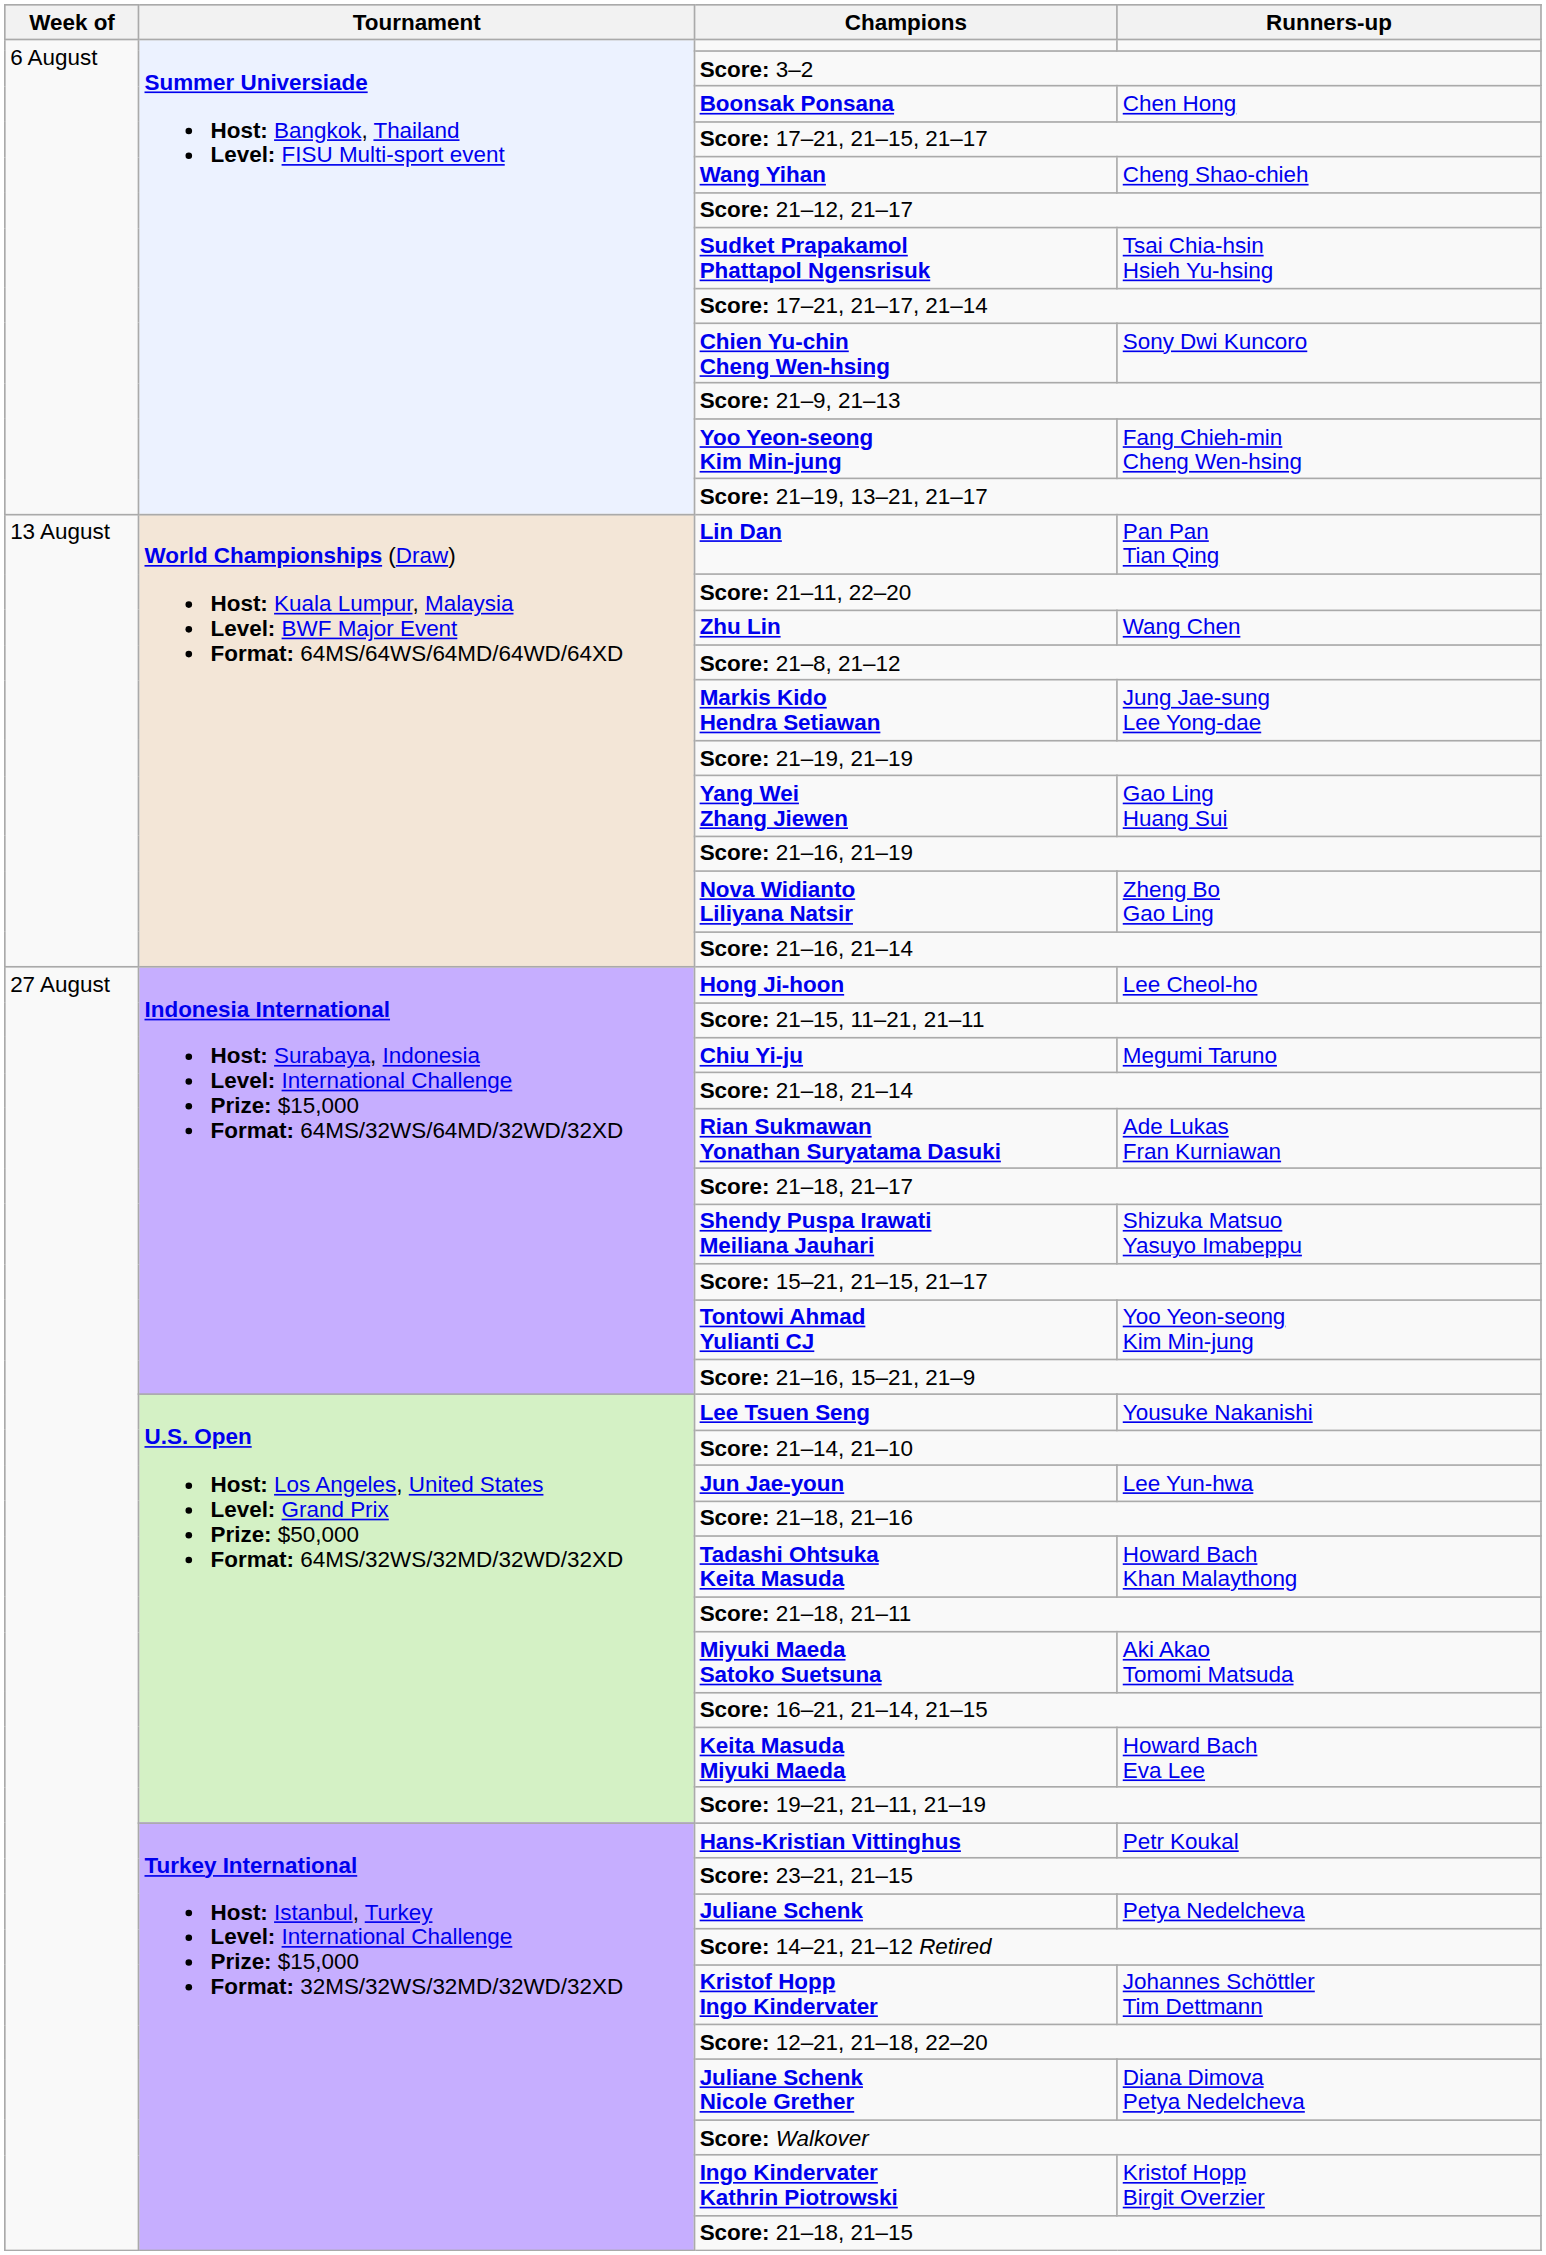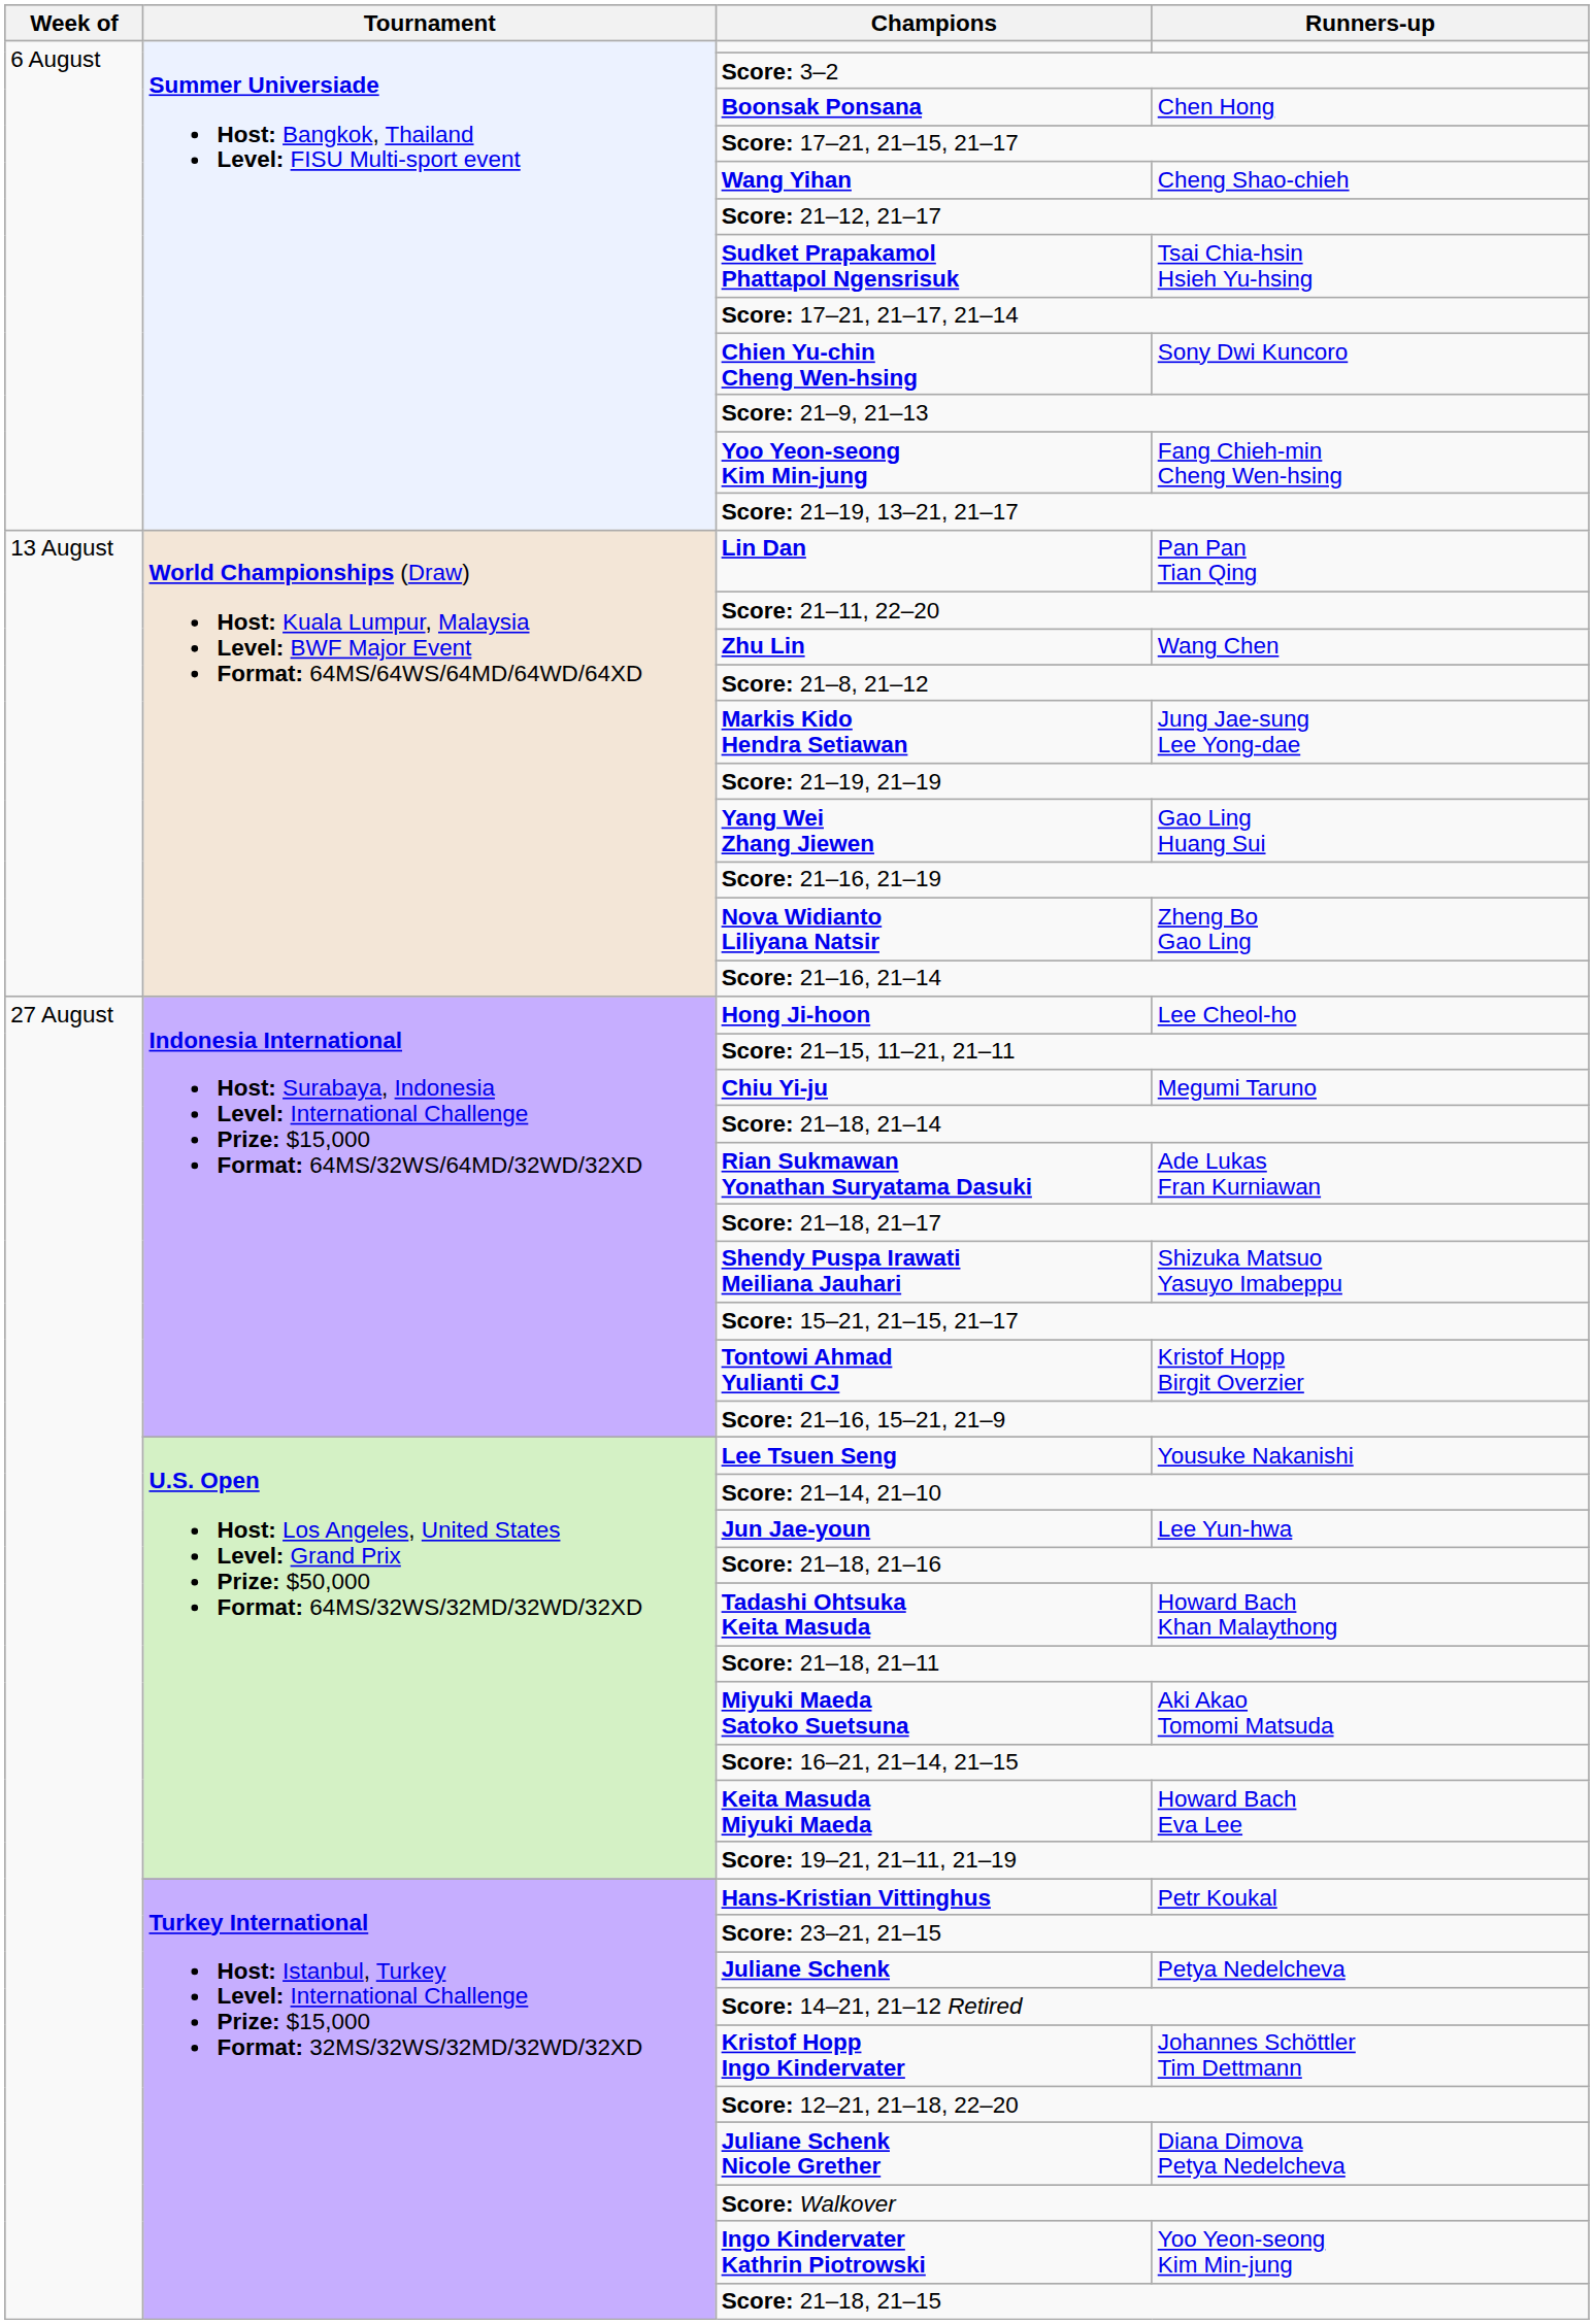Tontowi Ahmad Yulianti CJ | Runners-up: Yoo Yeon-seong Kim Min-jung -> Kristof Hopp Birgit Overzier
Ingo Kindervater Kathrin Piotrowski | Runners-up: Kristof Hopp Birgit Overzier -> Yoo Yeon-seong Kim Min-jung
